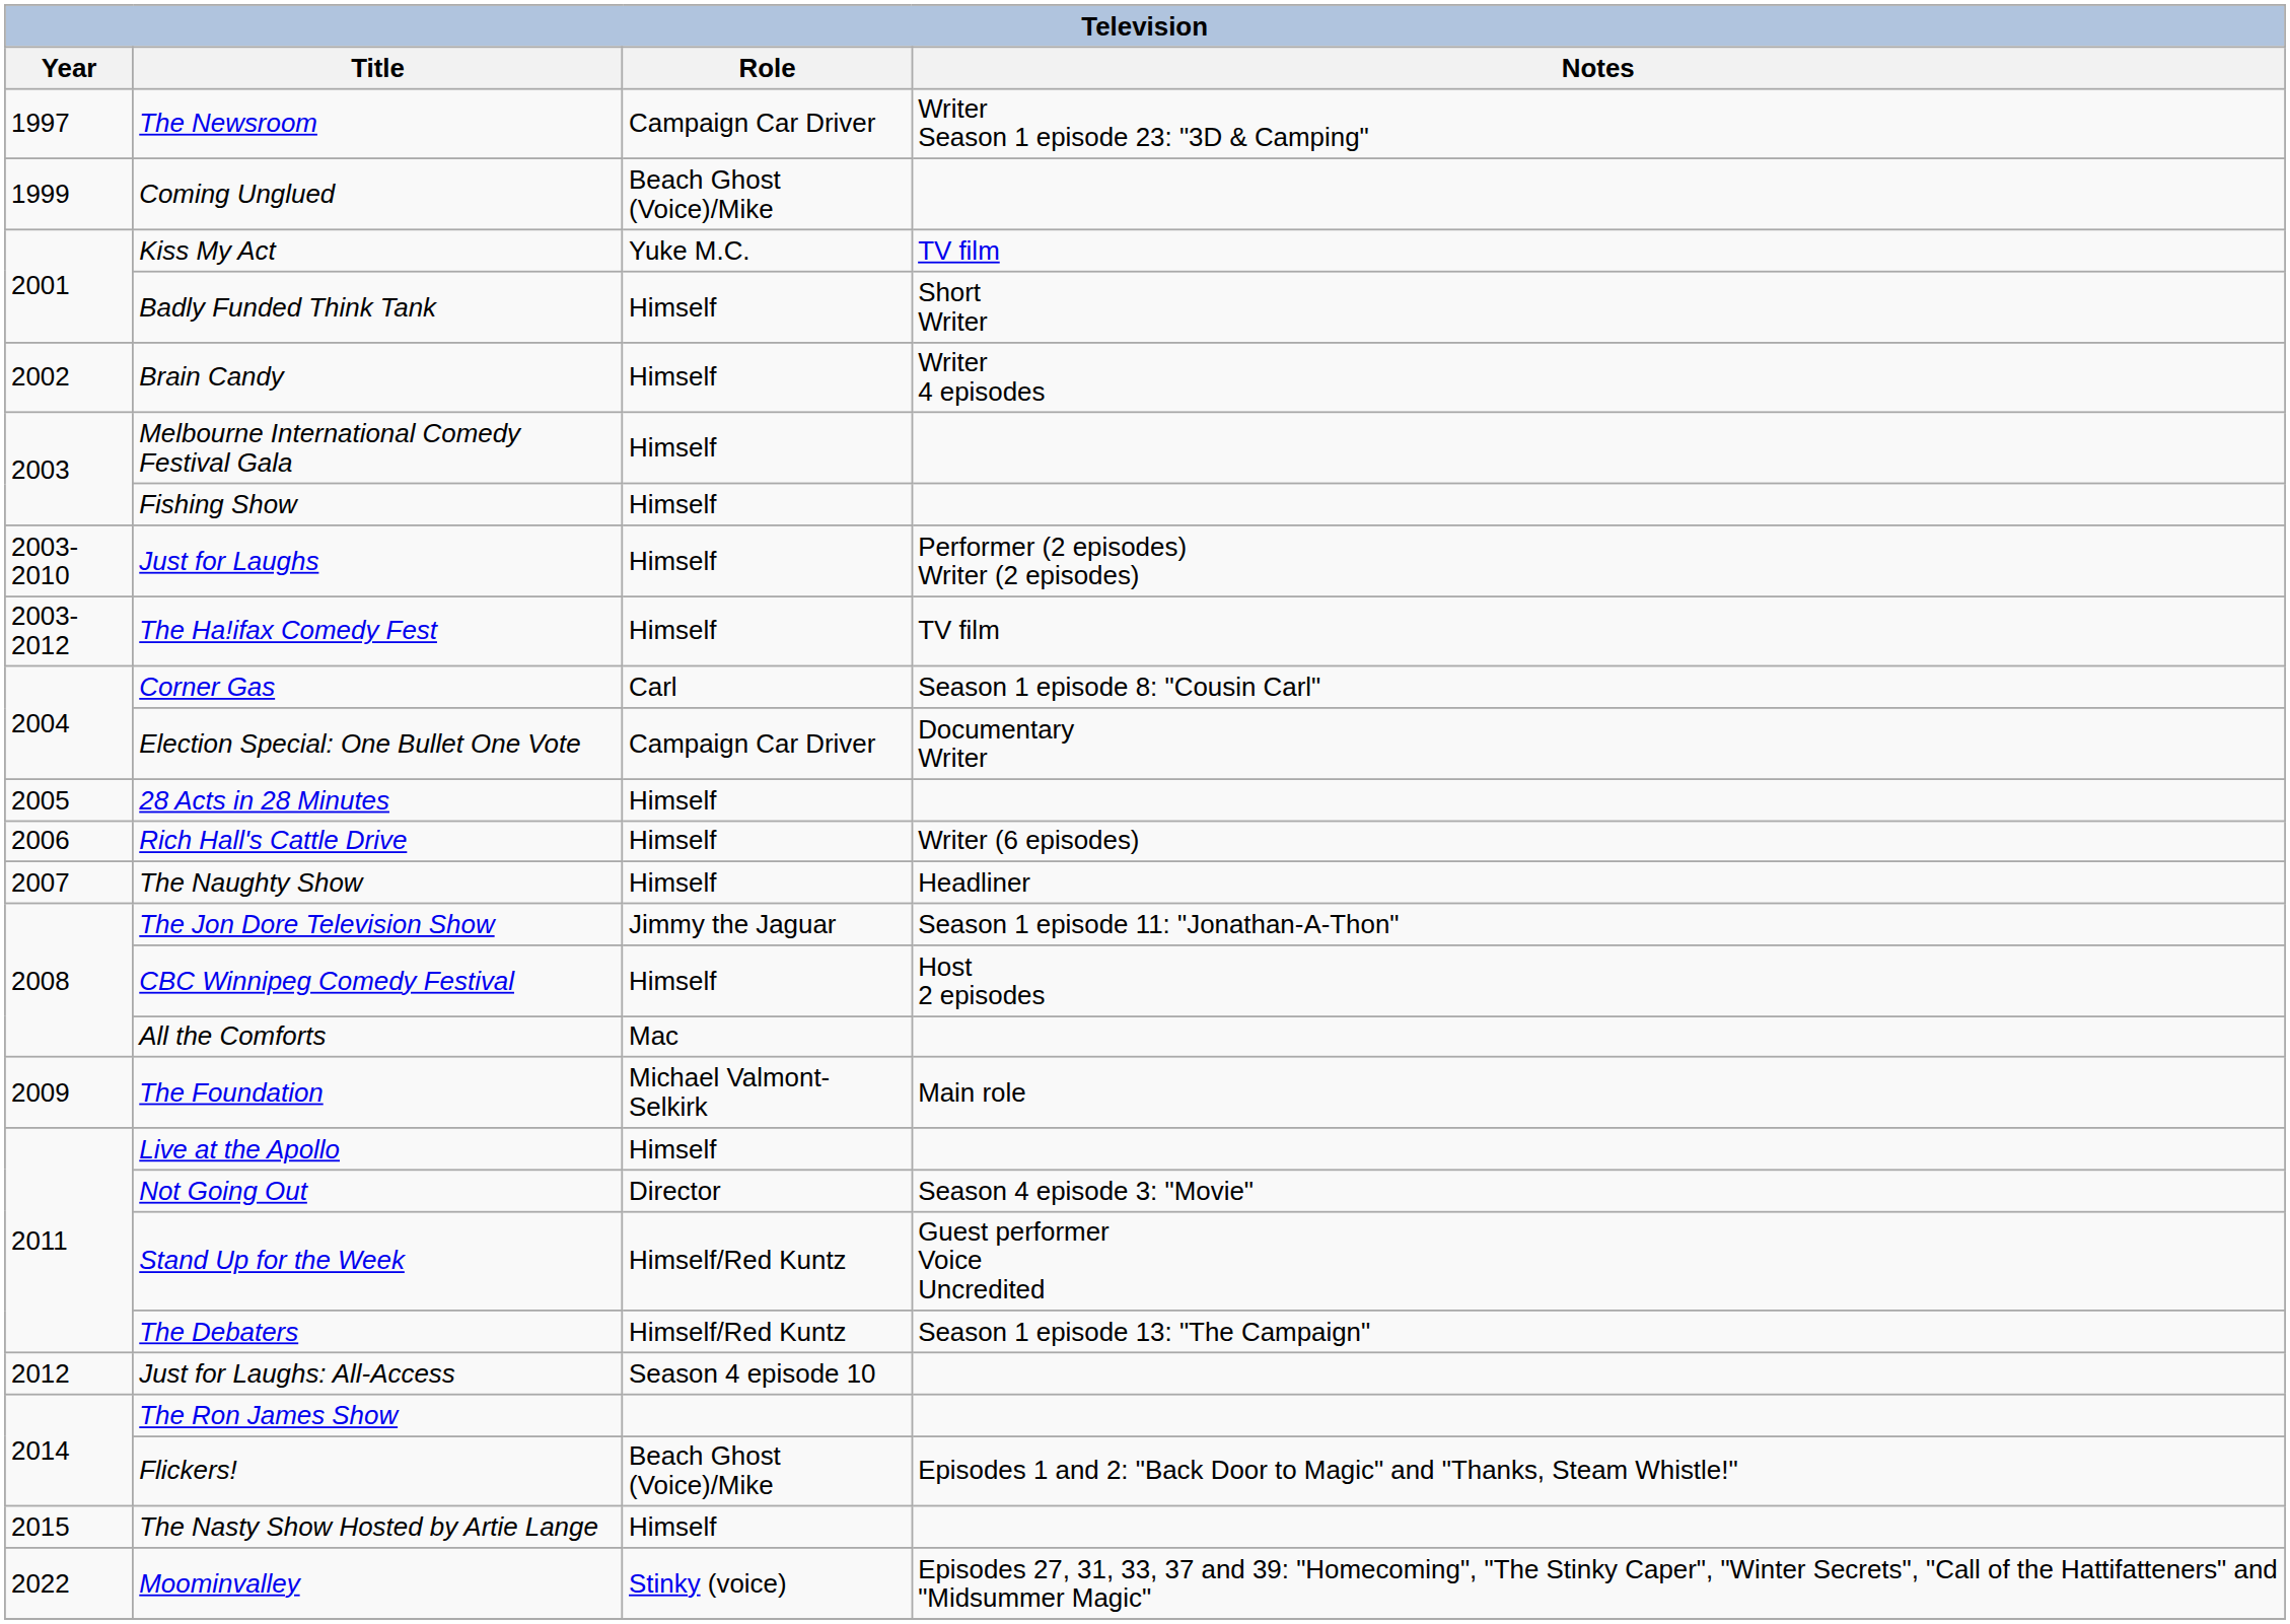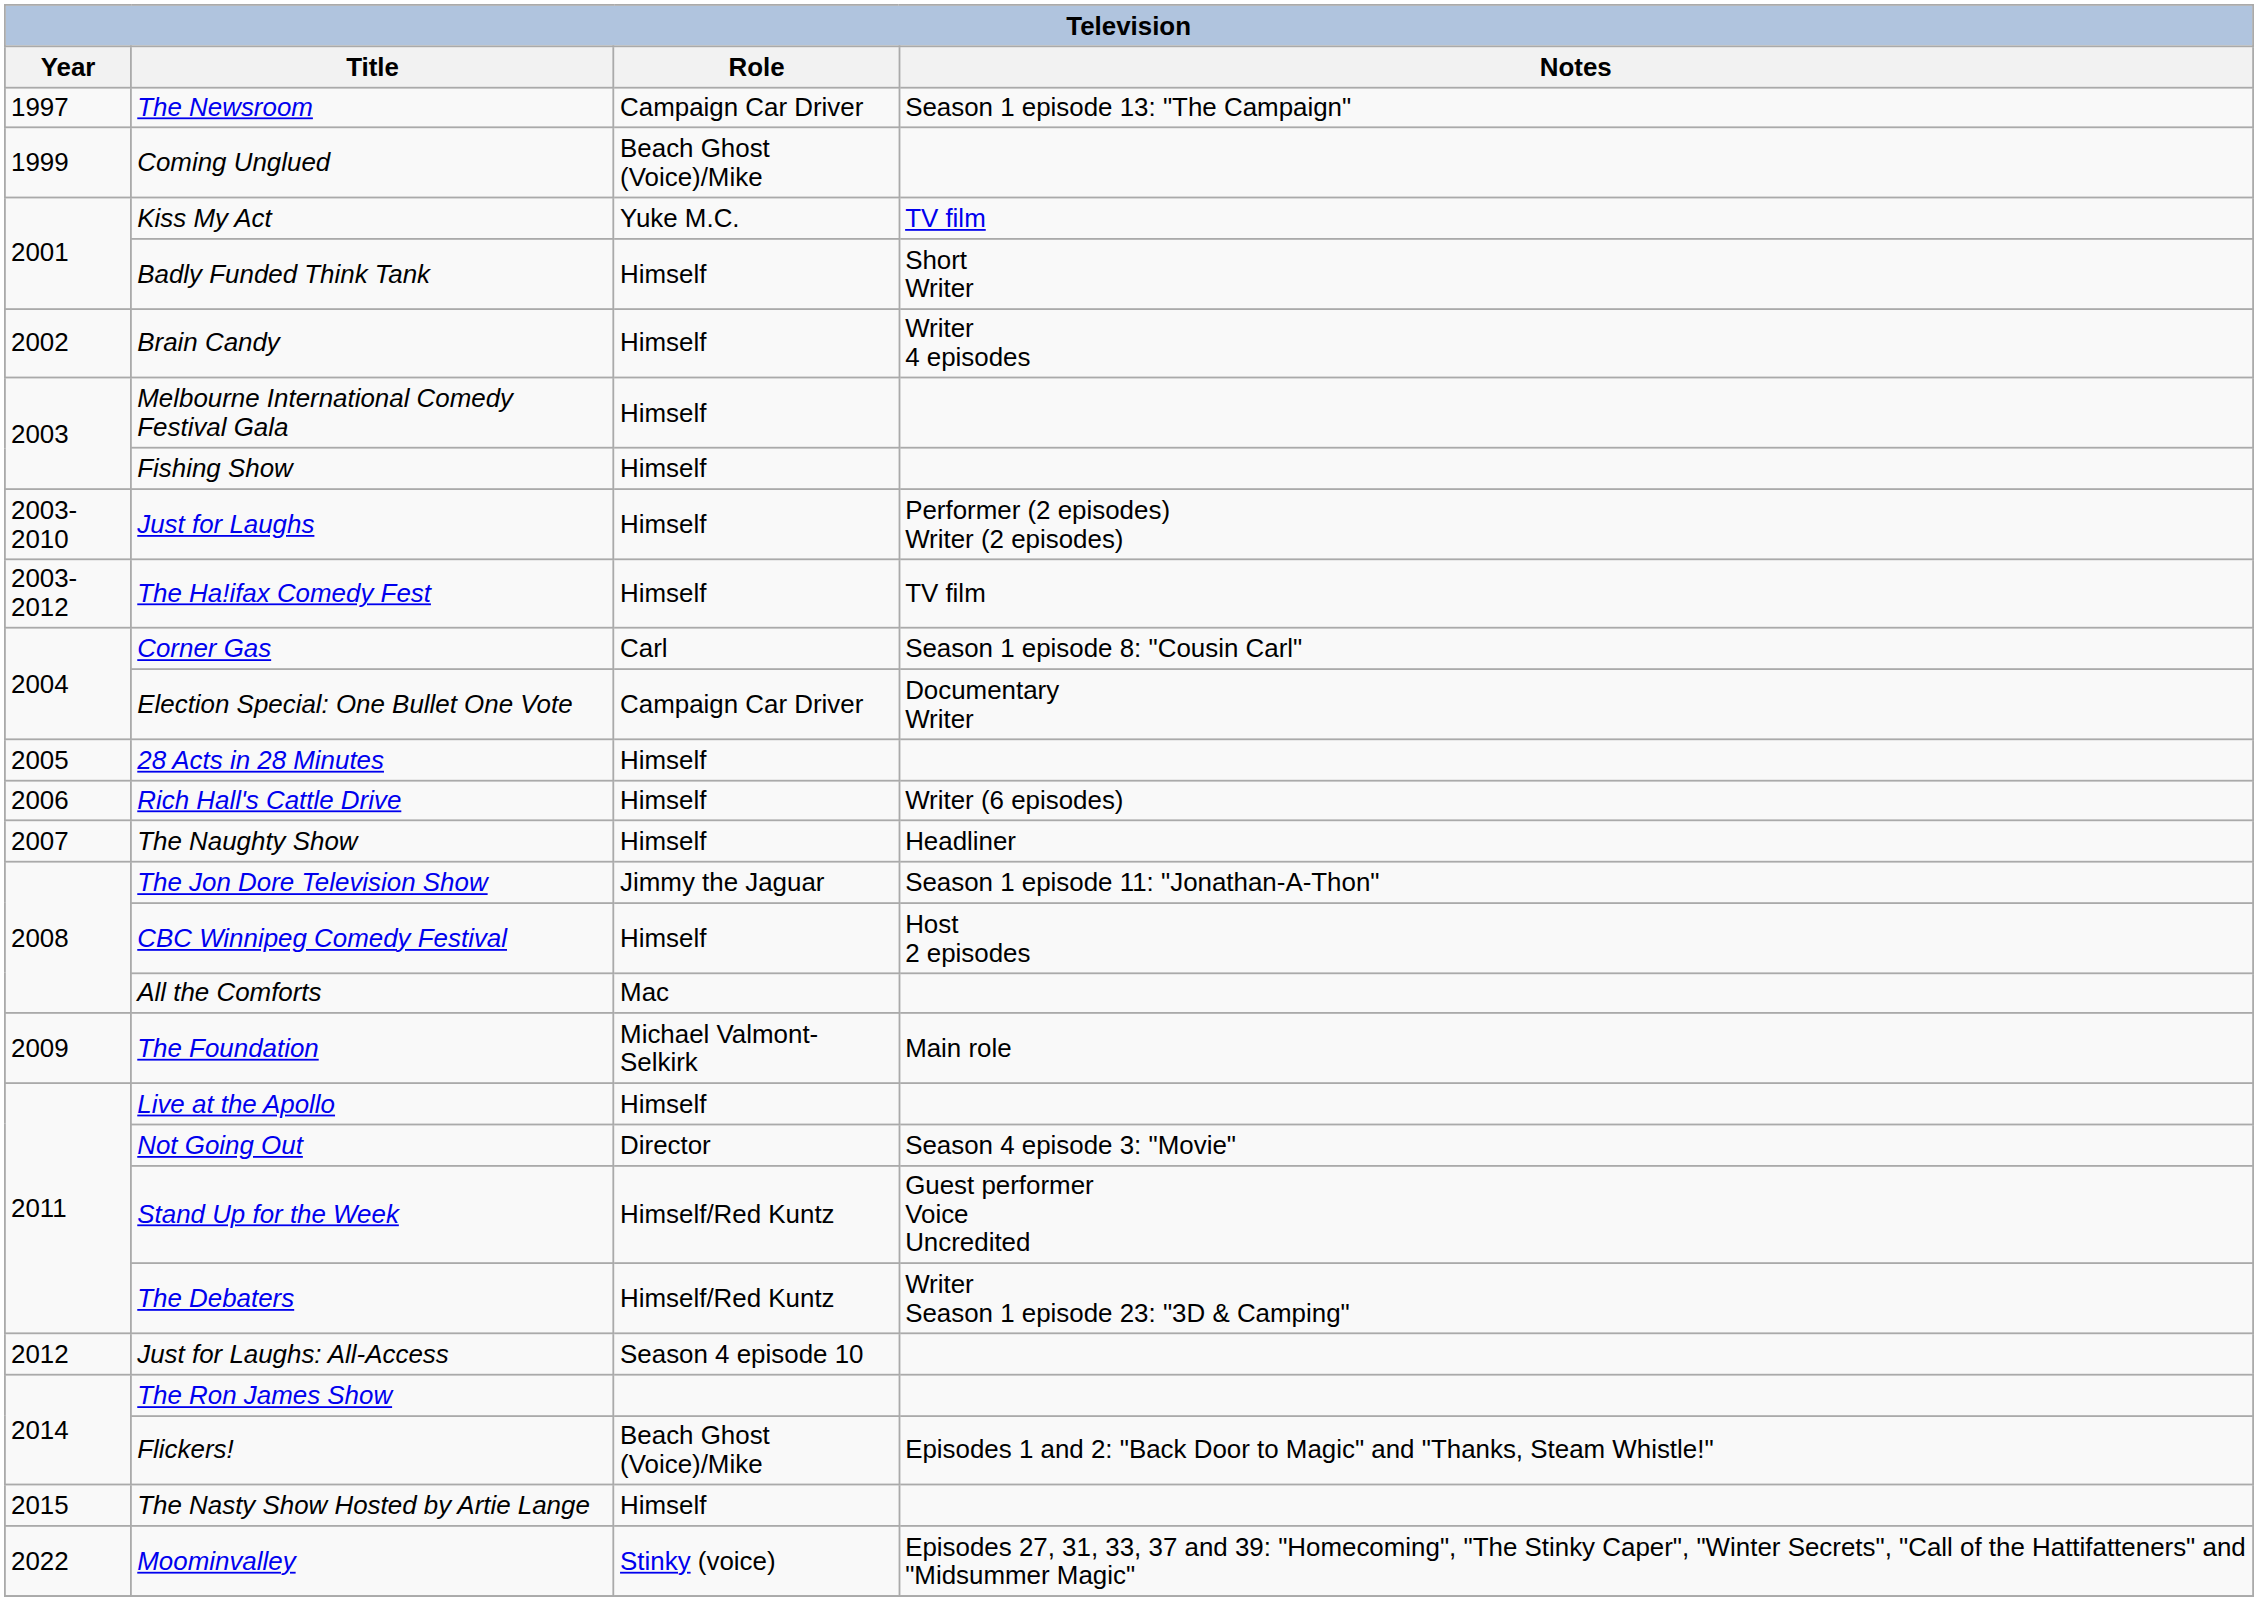The Newsroom | Notes: Writer Season 1 episode 23: "3D & Camping" -> Season 1 episode 13: "The Campaign"
The Debaters | Notes: Season 1 episode 13: "The Campaign" -> Writer Season 1 episode 23: "3D & Camping"
